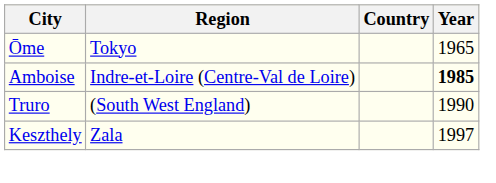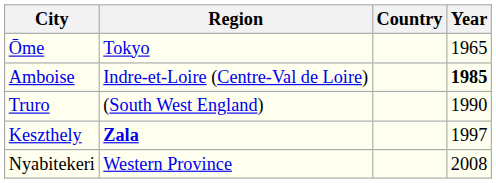Keszthely | Region: normal -> bold
+ row: Nyabitekeri | Western Province | 2008
